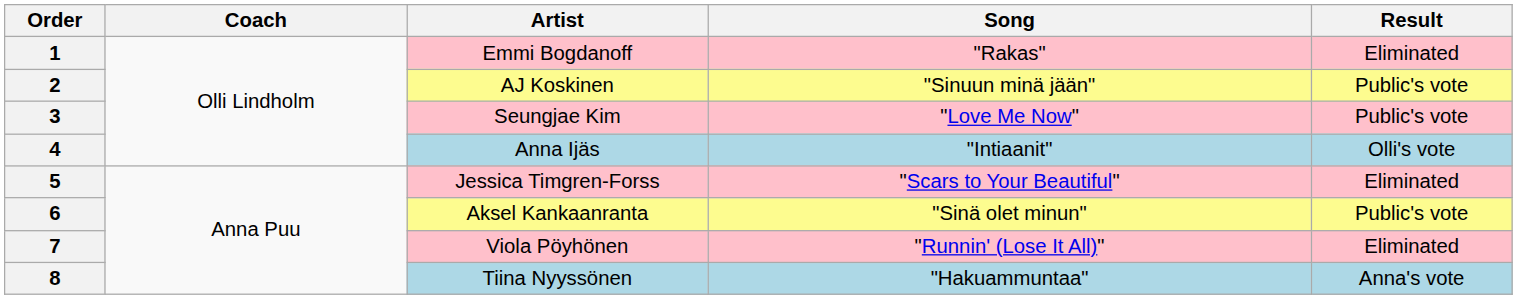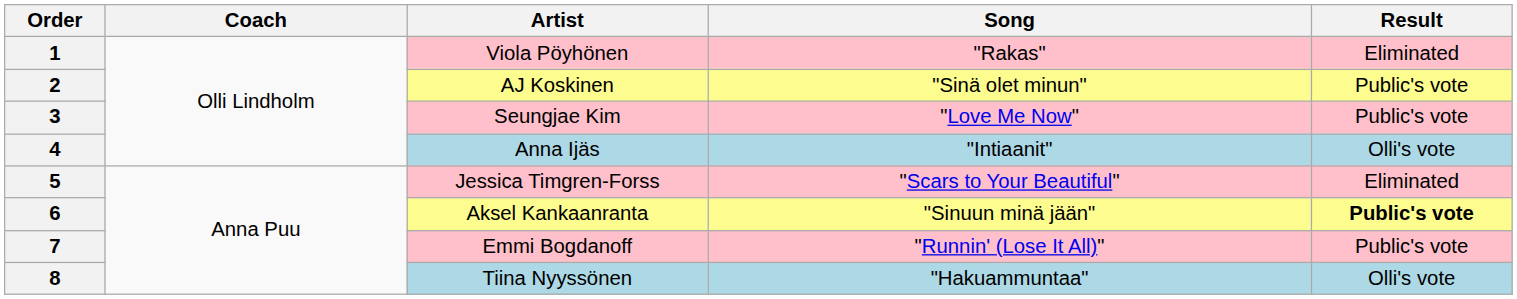1 | Artist: Emmi Bogdanoff -> Viola Pöyhönen
2 | Song: "Sinuun minä jään" -> "Sinä olet minun"
6 | Song: "Sinä olet minun" -> "Sinuun minä jään"
6 | Result: normal -> bold
7 | Artist: Viola Pöyhönen -> Emmi Bogdanoff
7 | Result: Eliminated -> Public's vote
8 | Result: Anna's vote -> Olli's vote
